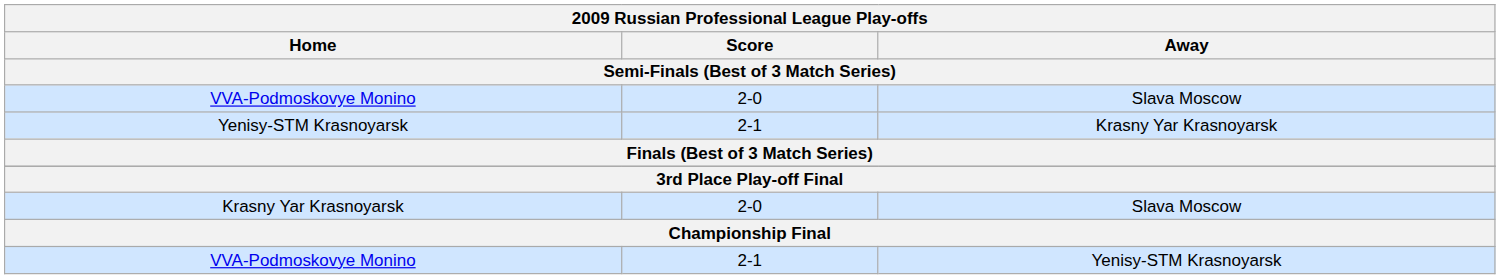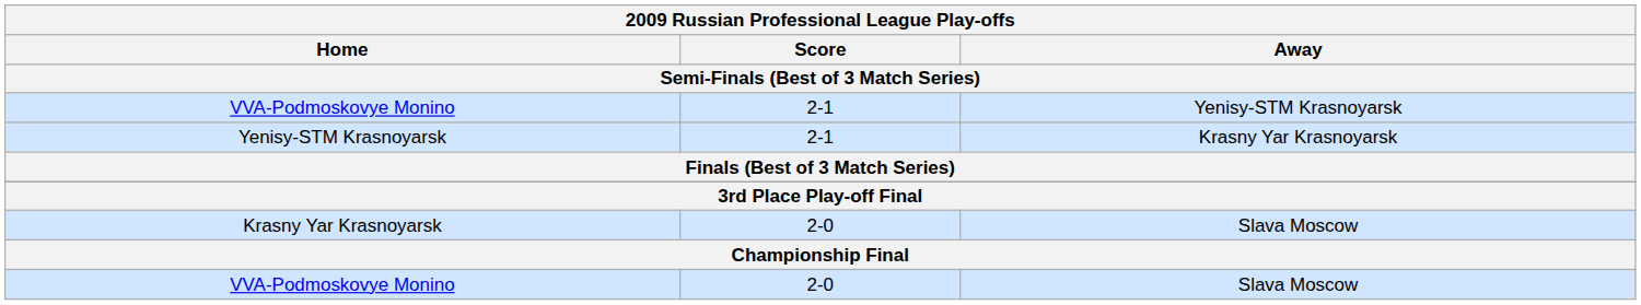rows swapped: VVA-Podmoskovye Monino / Slava Moscow <-> VVA-Podmoskovye Monino / Yenisy-STM Krasnoyarsk
